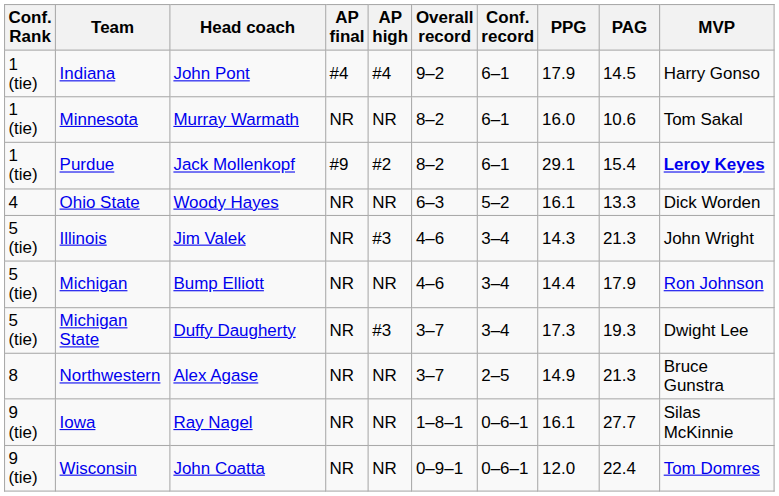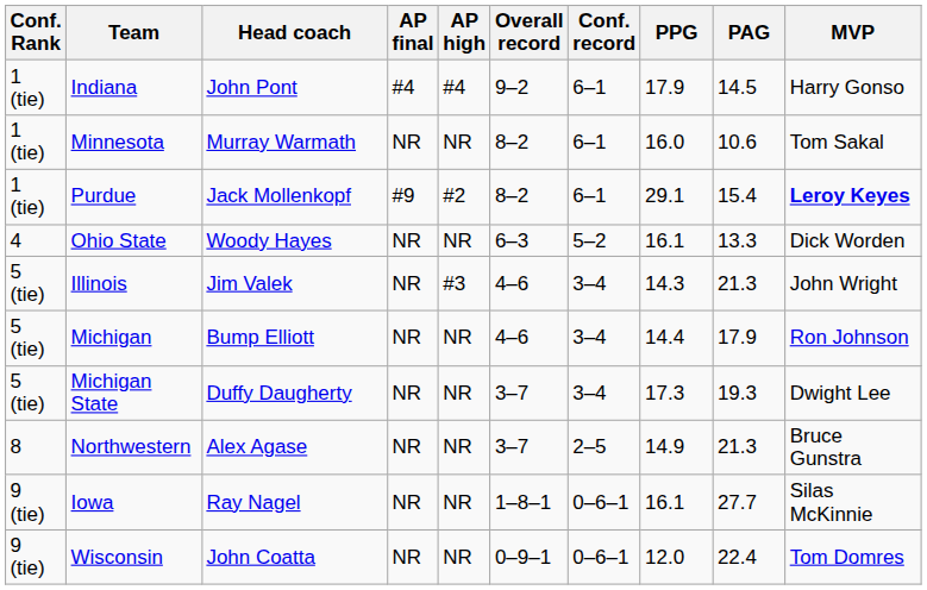Michigan State | AP high: #3 -> NR
